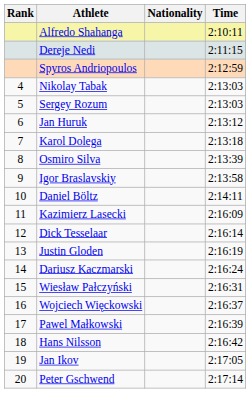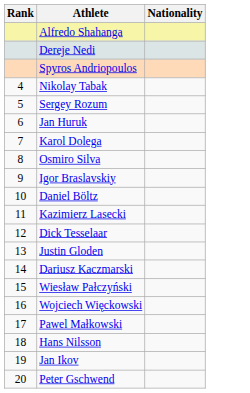- column: Time | 2:10:11 | 2:11:15 | 2:12:59 | 2:13:03 | 2:13:03 | 2:13:12 | 2:13:18 | 2:13:39 | 2:13:58 | 2:14:11 | 2:16:09 | 2:16:14 | 2:16:19 | 2:16:24 | 2:16:31 | 2:16:37 | 2:16:39 | 2:16:42 | 2:17:05 | 2:17:14
